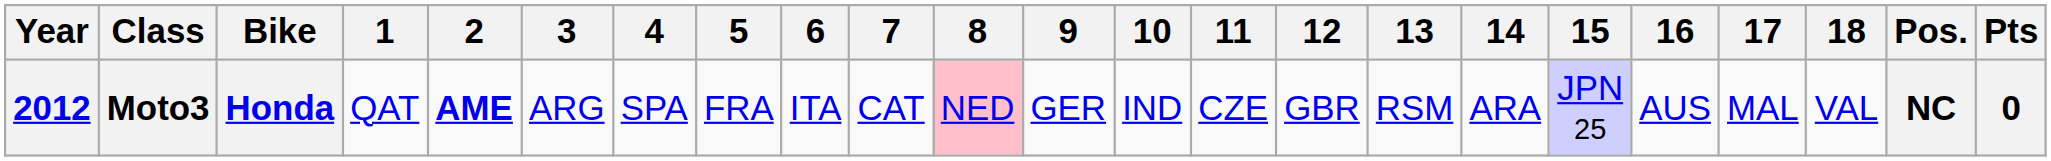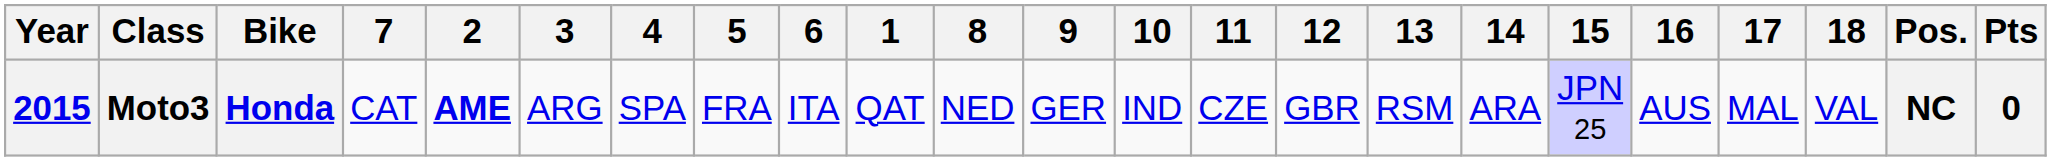columns swapped: 1 <-> 7
Moto3 | Year: 2012 -> 2015
Moto3 | 8: pink background -> no background
